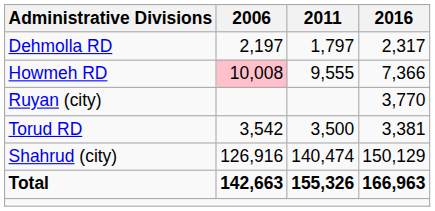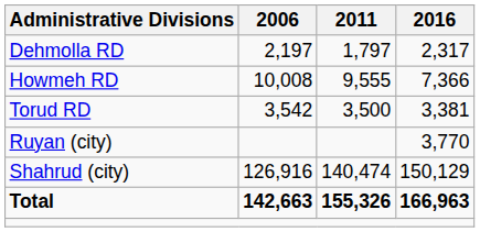Howmeh RD | 2006: pink background -> no background
rows swapped: Torud RD <-> Ruyan (city)
